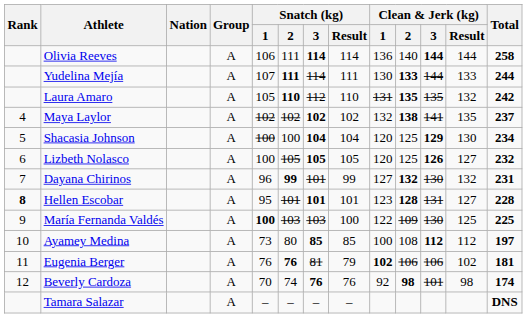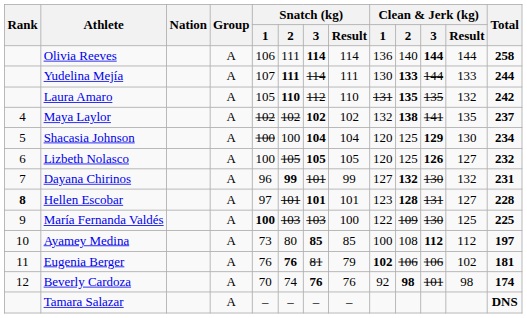Hellen Escobar | Snatch (kg) / 1: 95 -> 97
